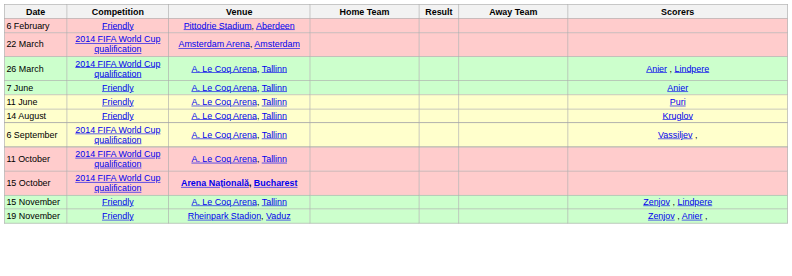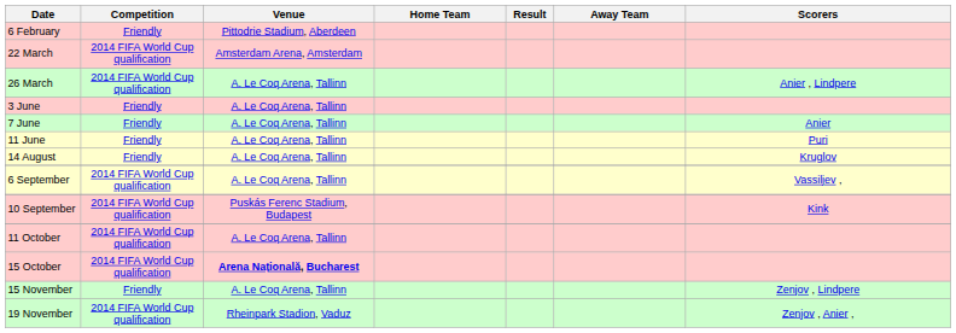+ row: 3 June | Friendly | A. Le Coq Arena, Tallinn
+ row: 10 September | 2014 FIFA World Cup qualification | Puskás Ferenc Stadium, Budapest | Kink
19 November | Competition: Friendly -> 2014 FIFA World Cup qualification
